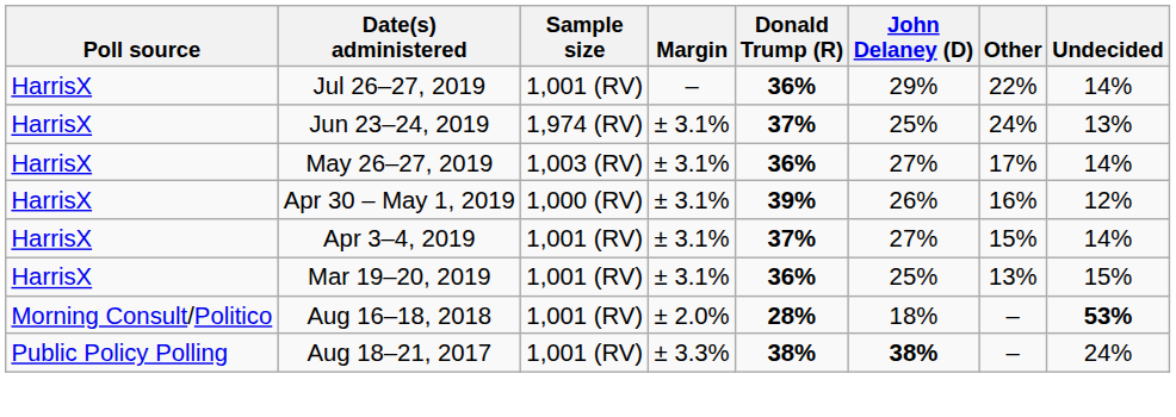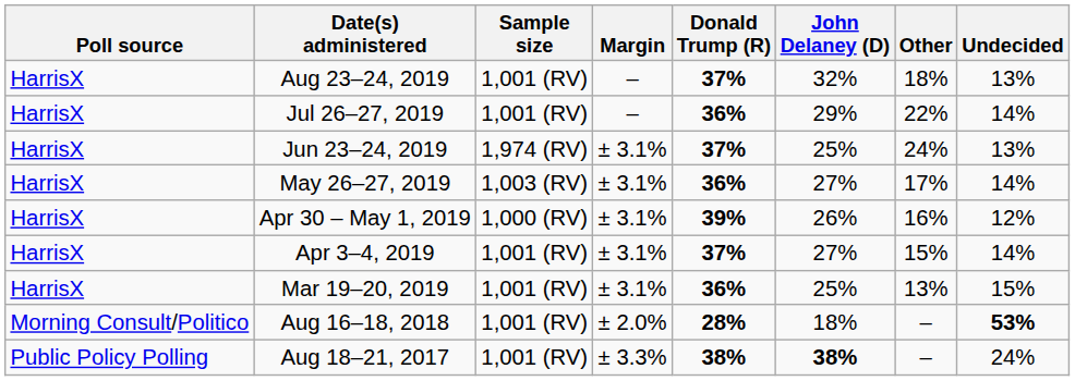+ row: HarrisX | Aug 23–24, 2019 | 1,001 (RV) | – | 37% | 32% | 18% | 13%
